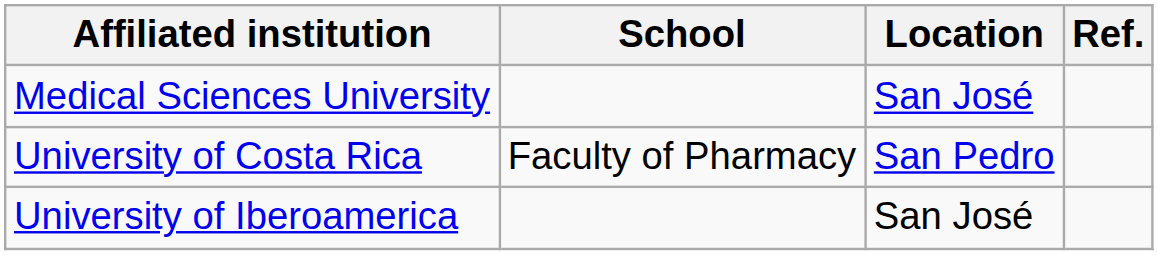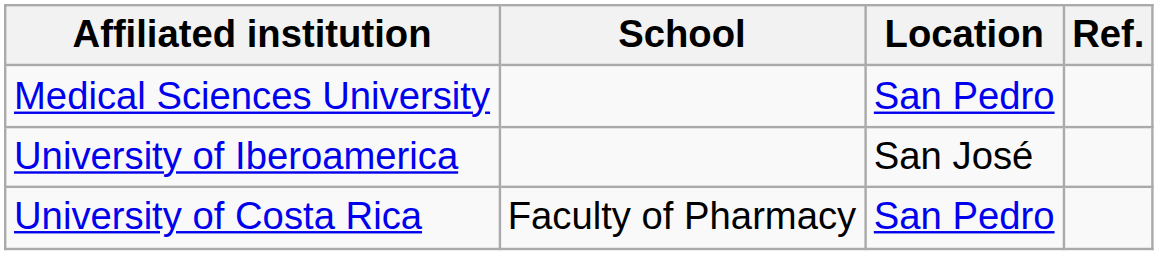Medical Sciences University | Location: San José -> San Pedro
rows swapped: University of Costa Rica <-> University of Iberoamerica
